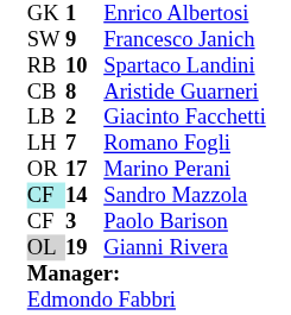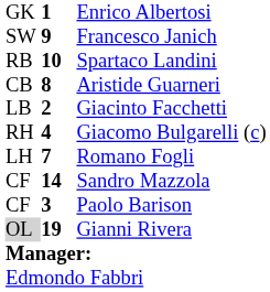+ row: RH | 4 | Giacomo Bulgarelli (c)
- row: OR | 17 | Marino Perani
Sandro Mazzola | column 1: paleturquoise background -> no background
